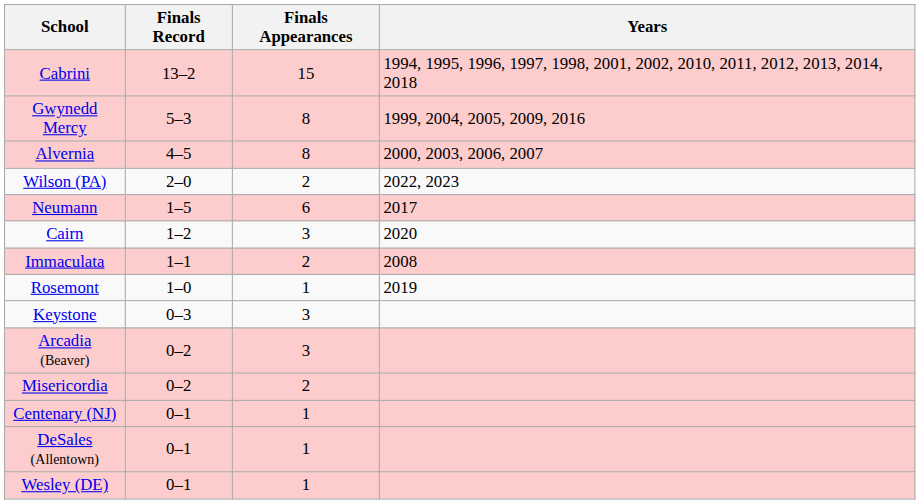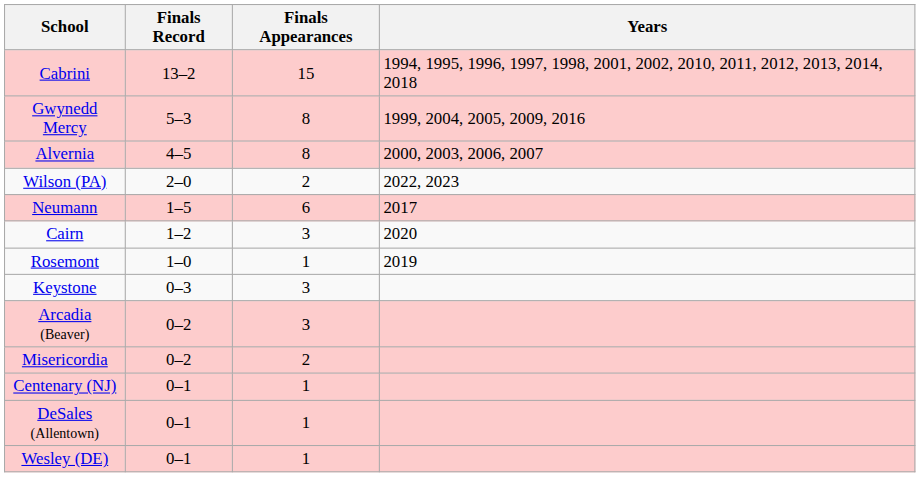- row: Immaculata | 1–1 | 2 | 2008
